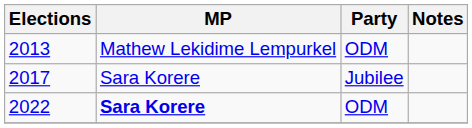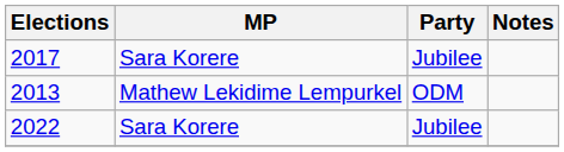rows swapped: 2013 <-> 2017
2022 | MP: bold -> normal
2022 | Party: ODM -> Jubilee
